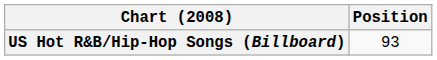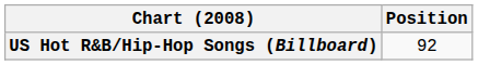US Hot R&B/Hip-Hop Songs (Billboard) | Position: 93 -> 92
